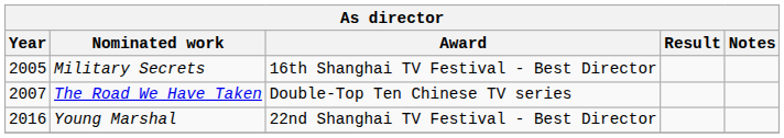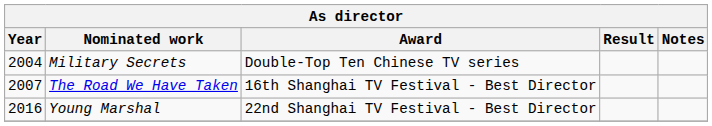Military Secrets | Year: 2005 -> 2004
Military Secrets | Award: 16th Shanghai TV Festival - Best Director -> Double-Top Ten Chinese TV series
The Road We Have Taken | Award: Double-Top Ten Chinese TV series -> 16th Shanghai TV Festival - Best Director
